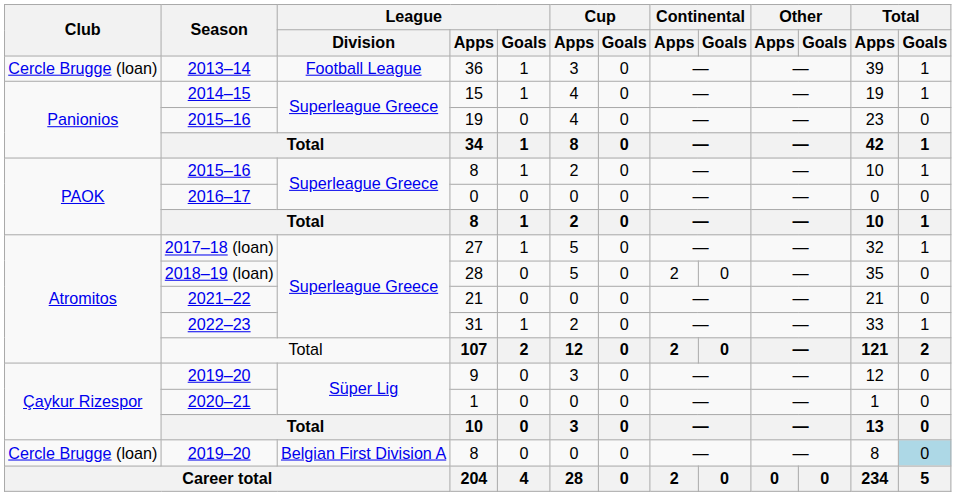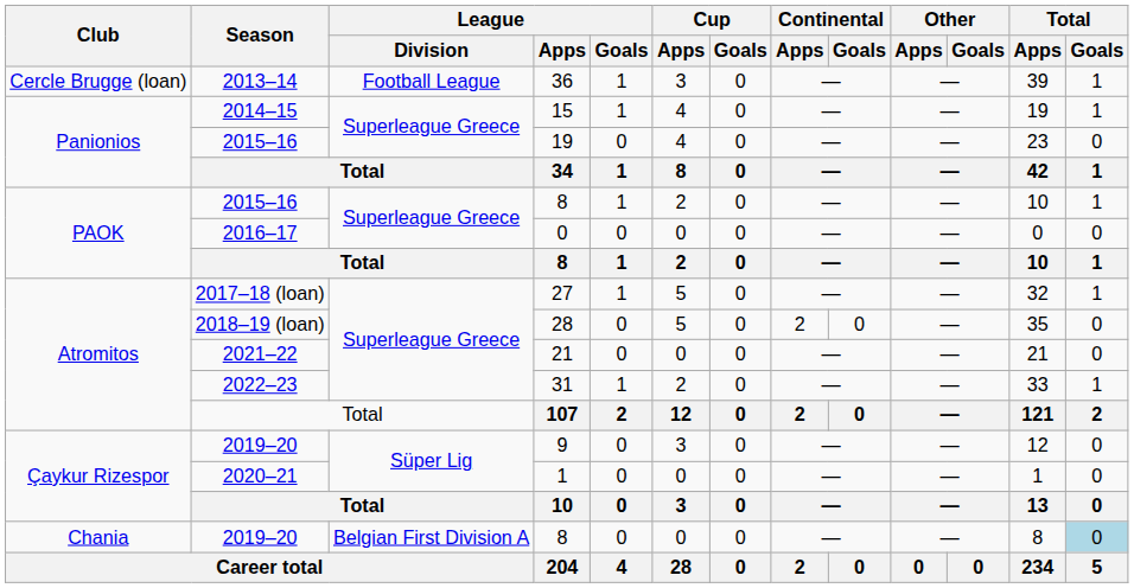2019–20 / 8 | Club: Cercle Brugge (loan) -> Chania
